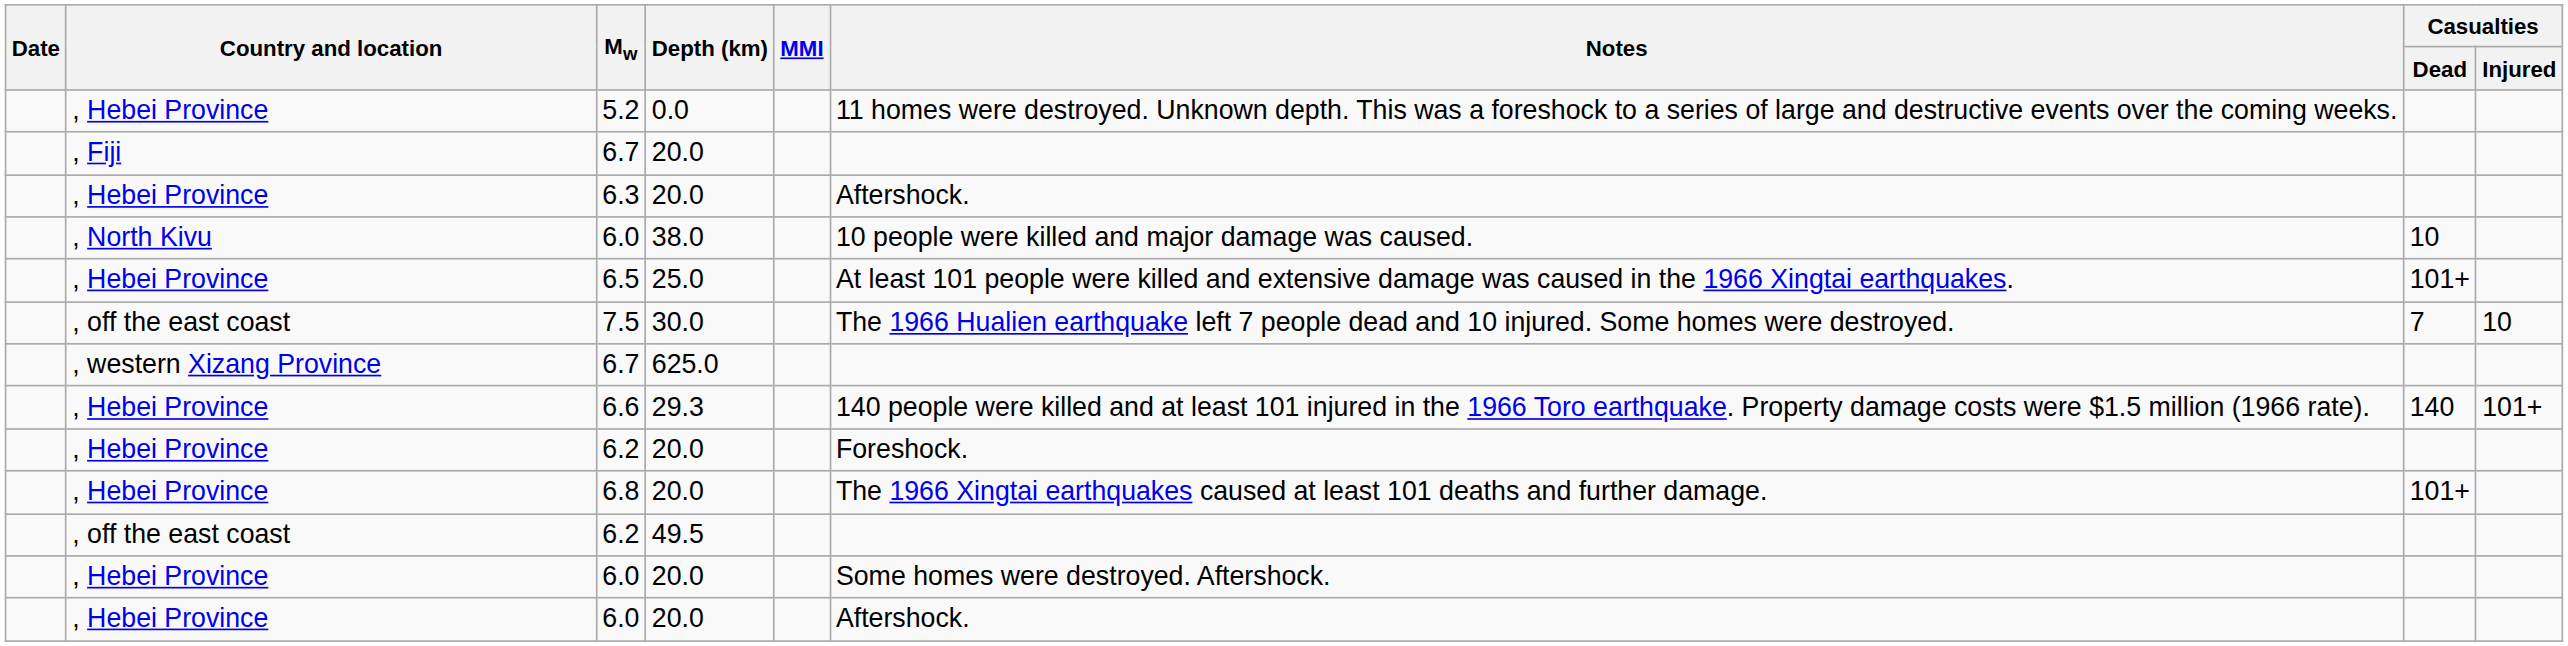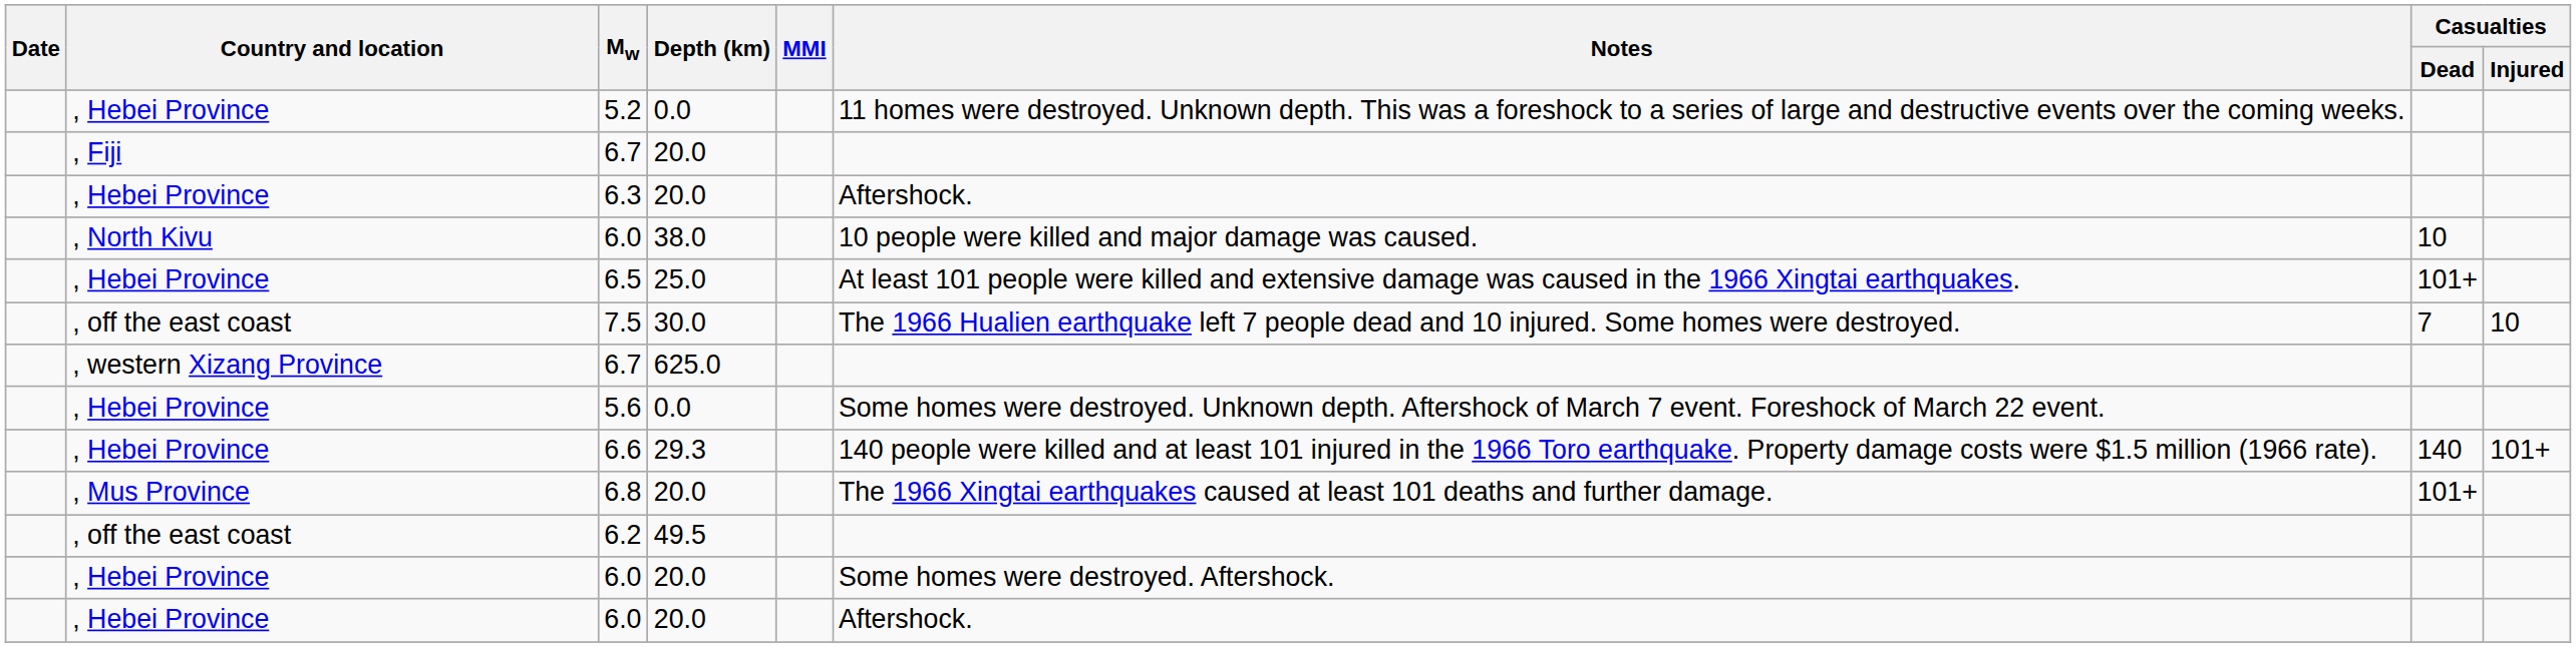+ row: , Hebei Province | 5.6 | 0.0 | Some homes were destroyed. Unknown depth. Aftershock of March 7 event. Foreshock of March 22 event.
- row: , Hebei Province | 6.2 | 20.0 | Foreshock.
6.8 | Country and location: , Hebei Province -> , Mus Province
